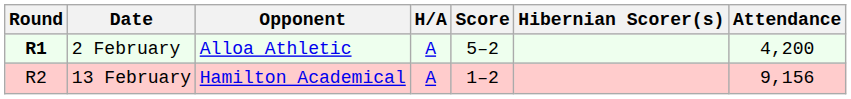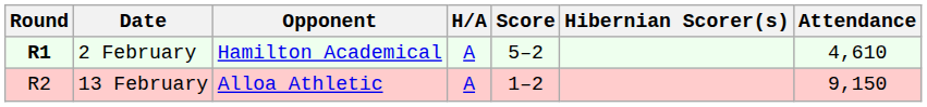2 February | Opponent: Alloa Athletic -> Hamilton Academical
2 February | Attendance: 4,200 -> 4,610
13 February | Opponent: Hamilton Academical -> Alloa Athletic
13 February | Attendance: 9,156 -> 9,150
